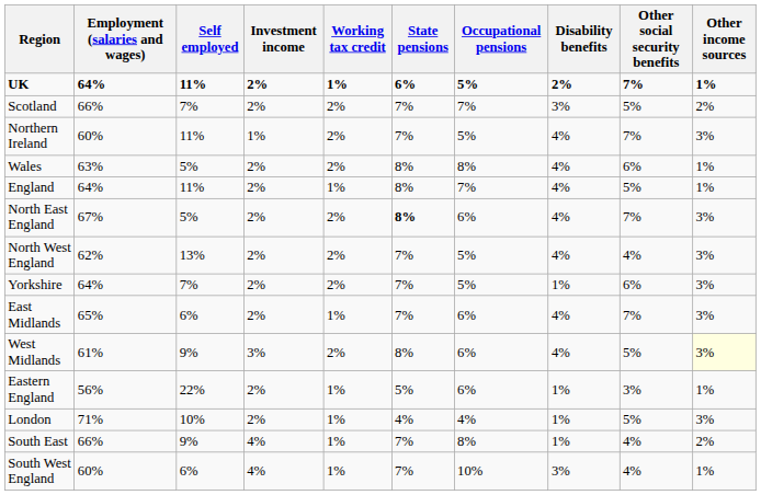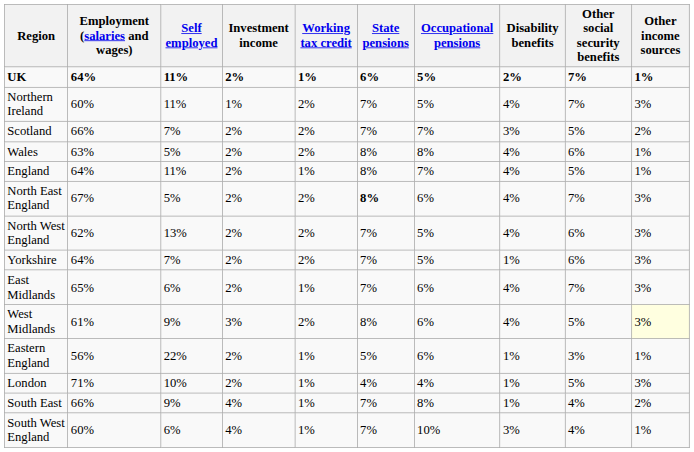rows swapped: Northern Ireland <-> Scotland
North West England | Other social security benefits: 4% -> 6%
